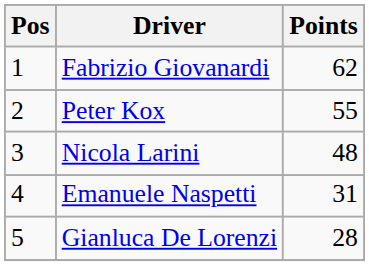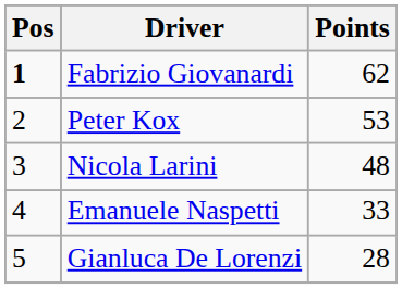Fabrizio Giovanardi | Pos: normal -> bold
Peter Kox | Points: 55 -> 53
Emanuele Naspetti | Points: 31 -> 33
